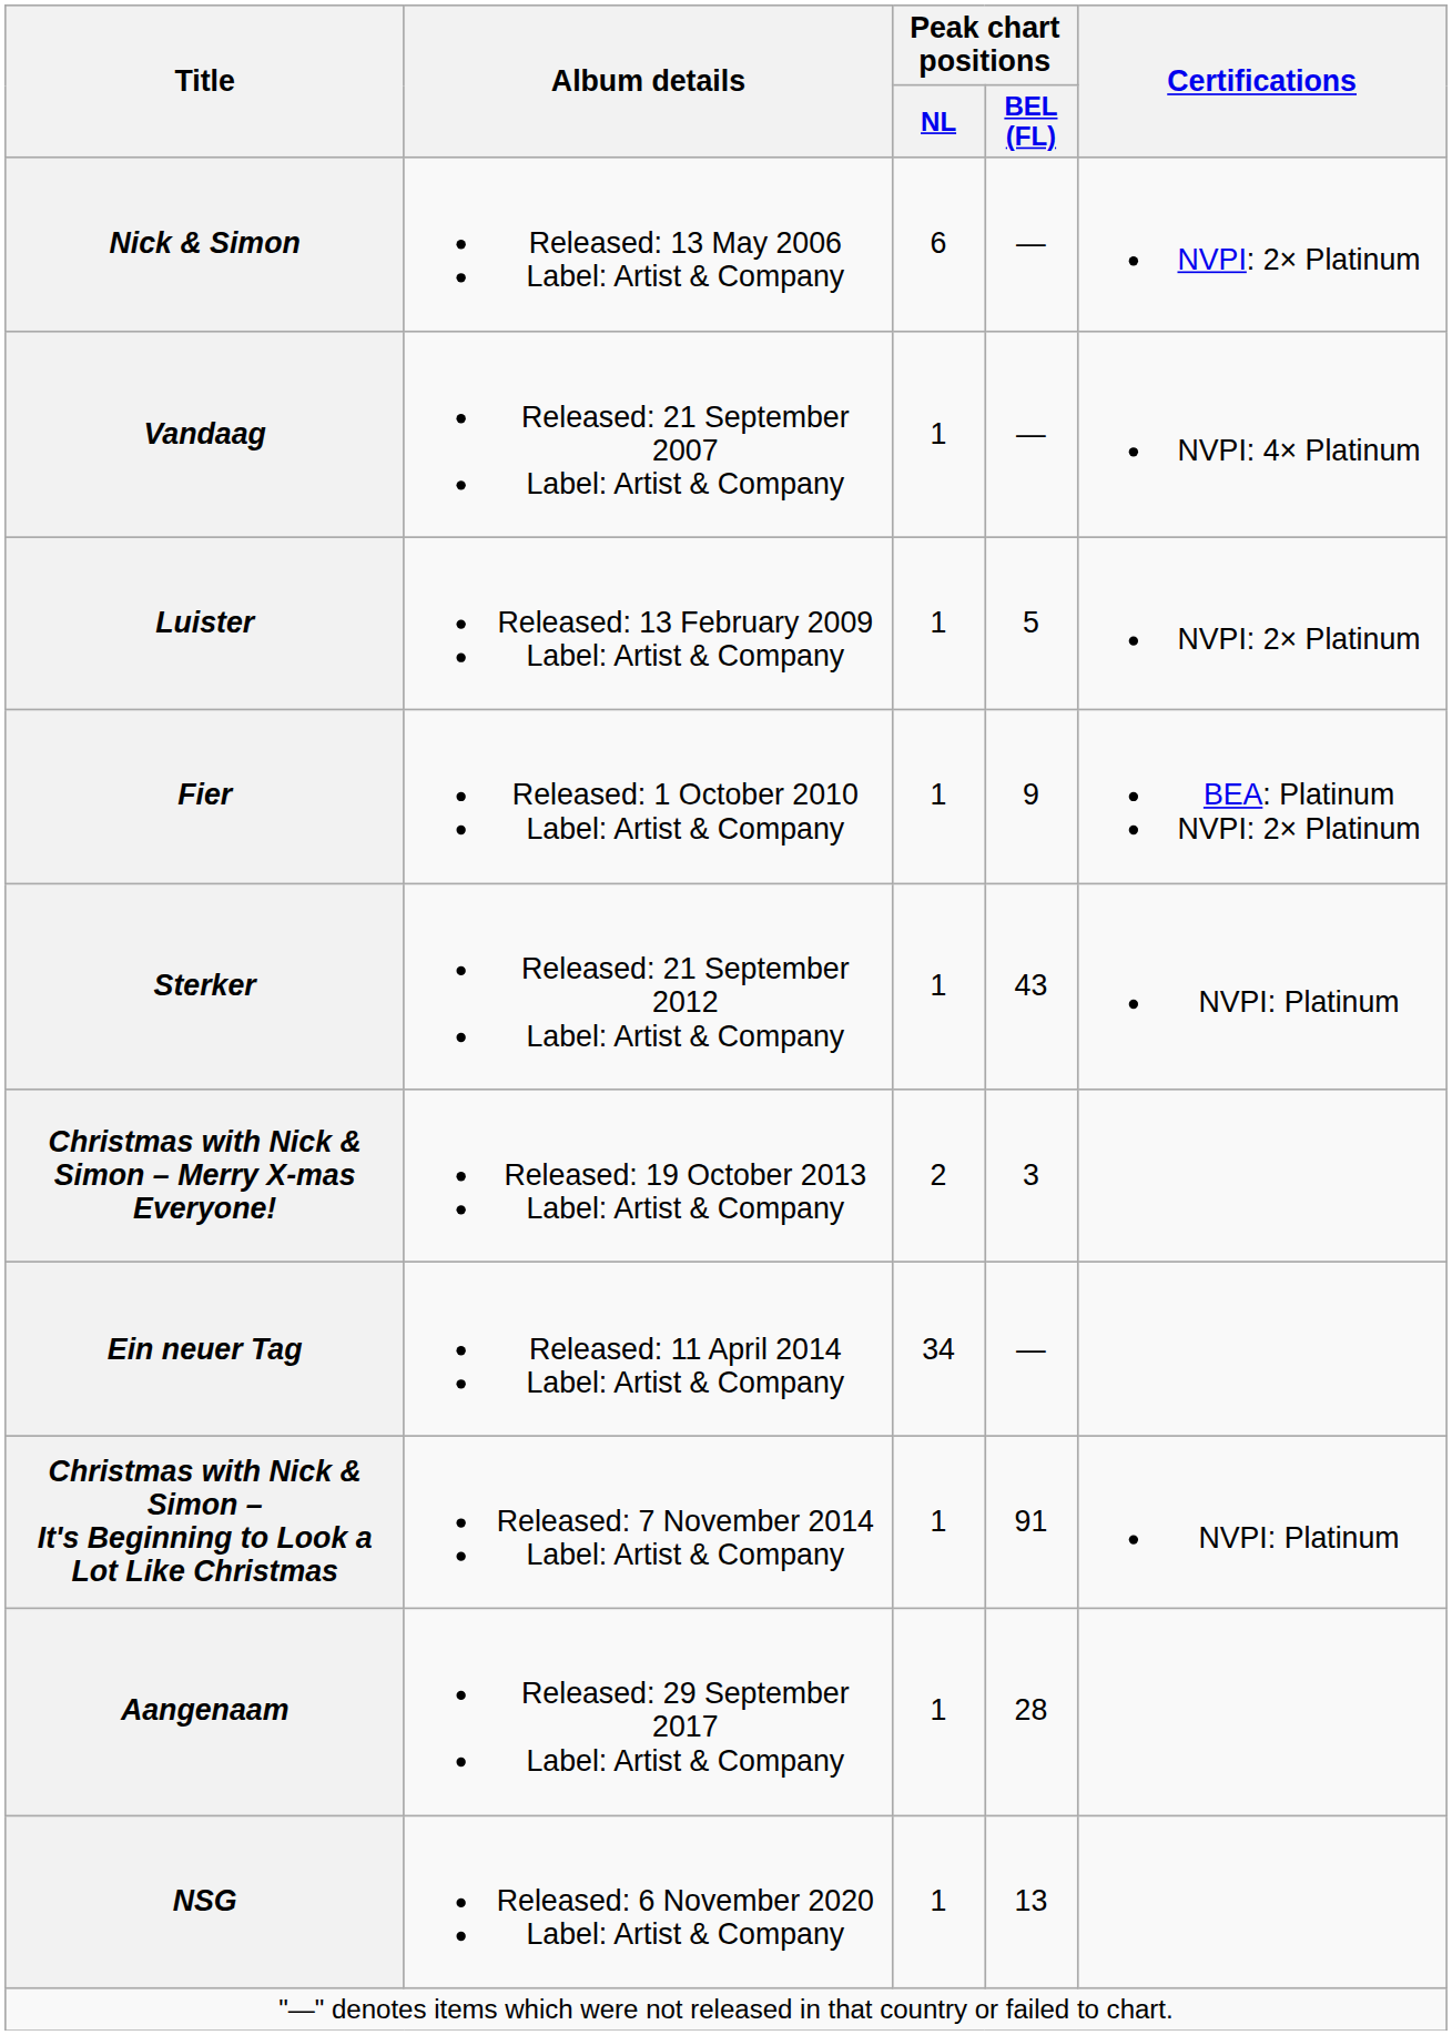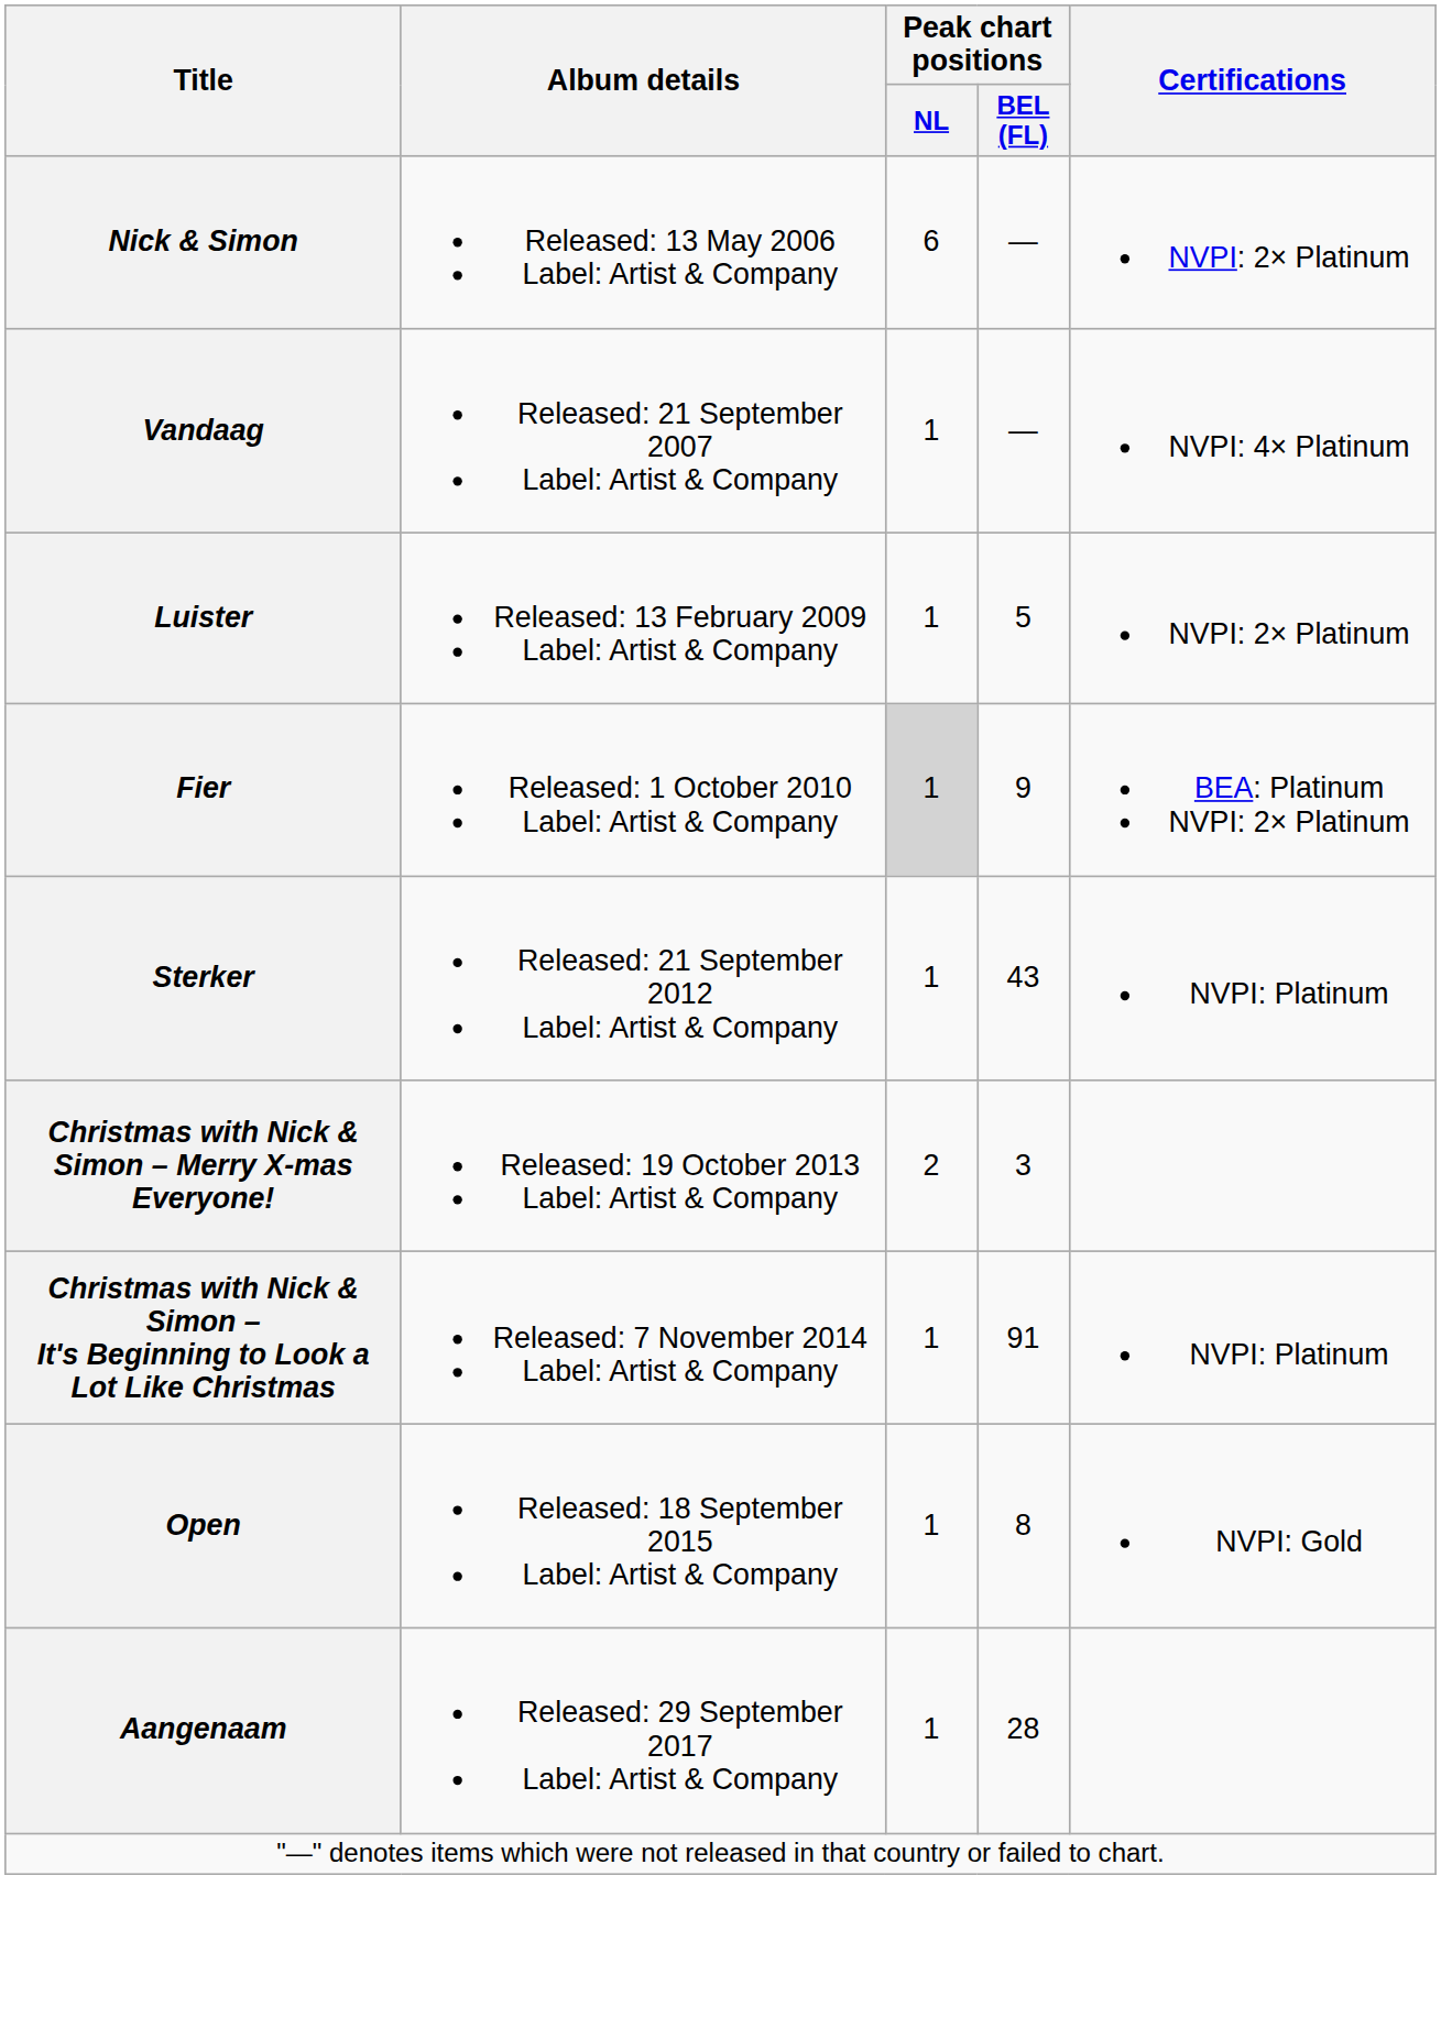Fier | Peak chart positions / NL: no background -> lightgrey background
- row: Ein neuer Tag | Released: 11 April 2014 Label: Artist & Company | 34 | —
+ row: Open | Released: 18 September 2015 Label: Artist & Company | 1 | 8 | NVPI: Gold
- row: NSG | Released: 6 November 2020 Label: Artist & Company | 1 | 13
